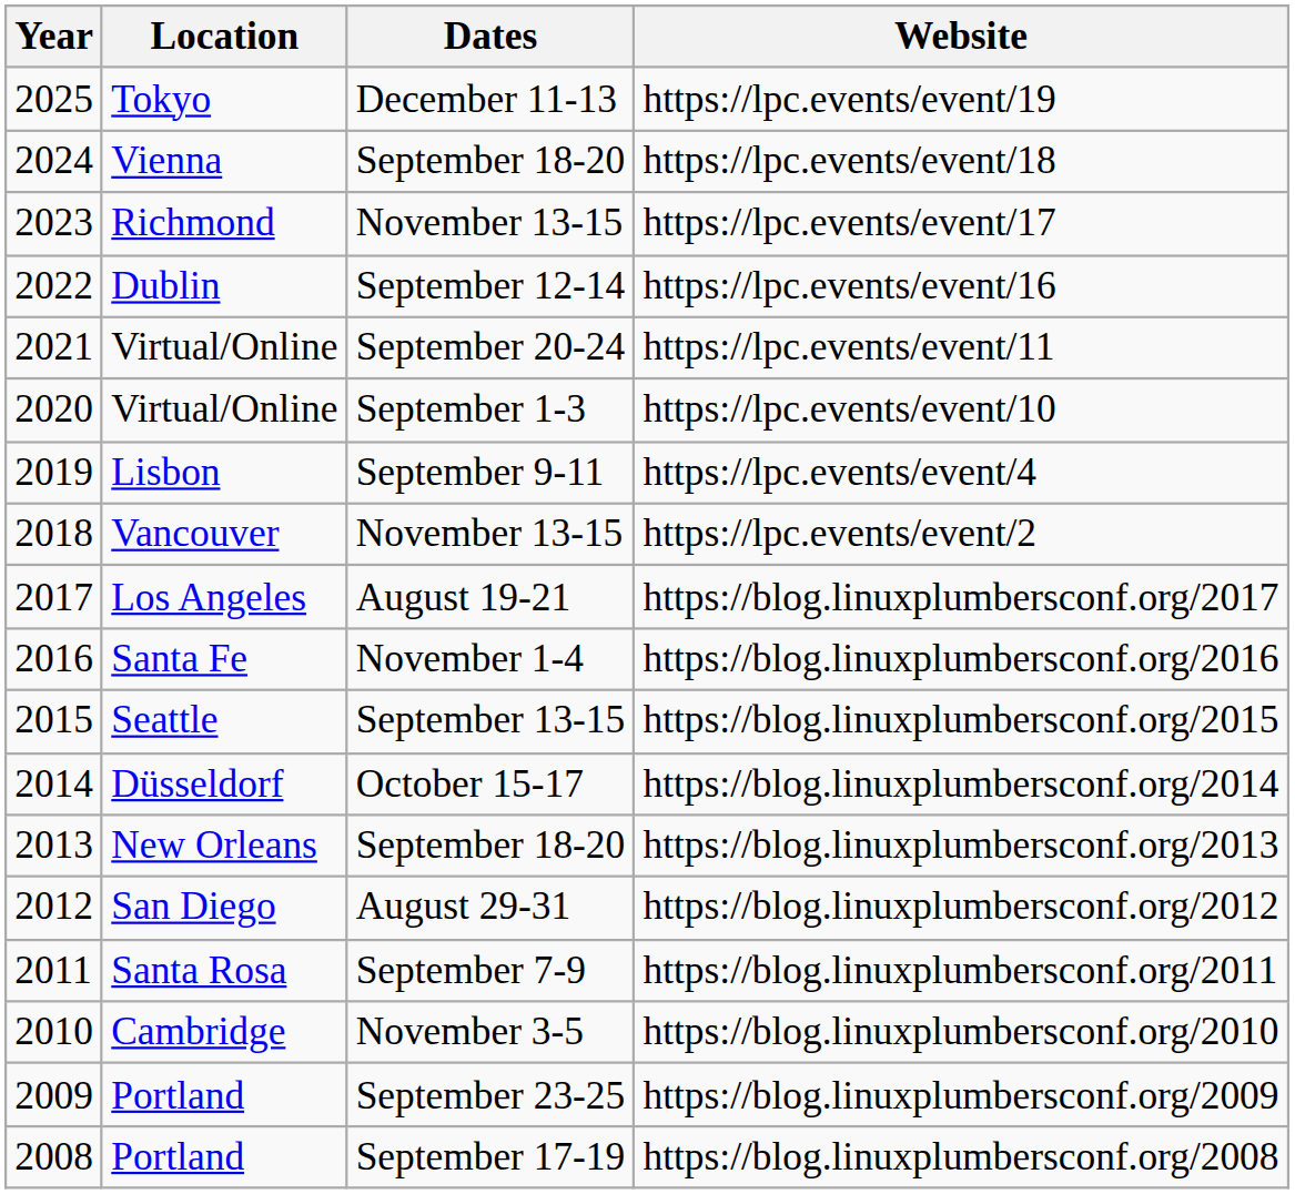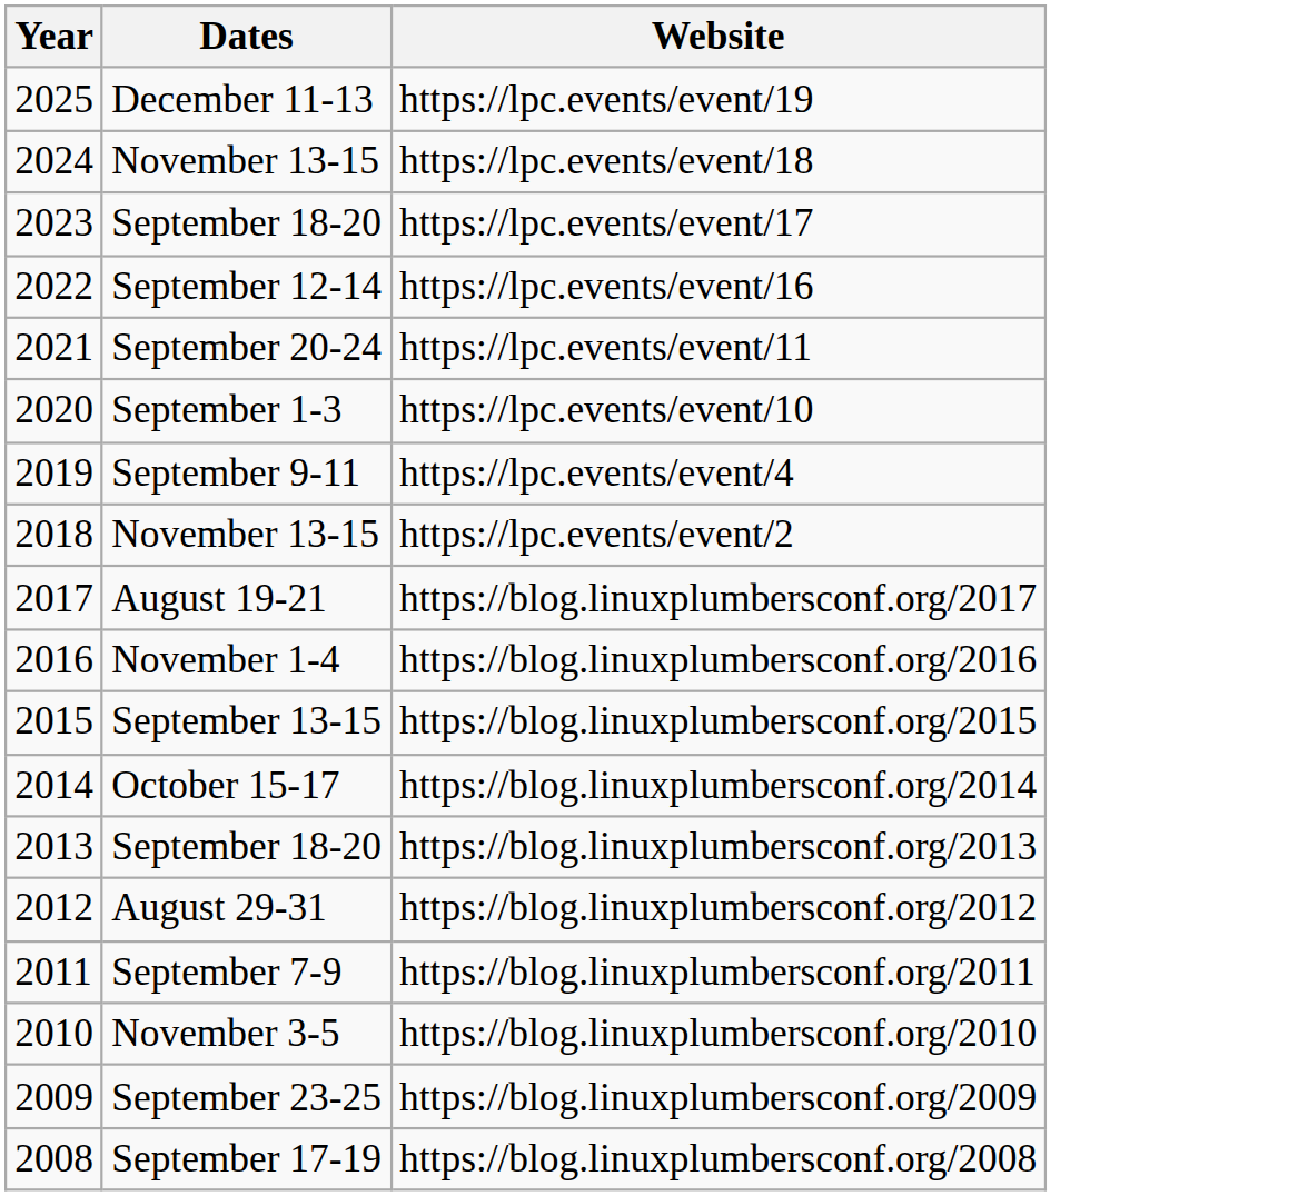- column: Location | Tokyo | Vienna | Richmond | Dublin | Virtual/Online | Virtual/Online | Lisbon | Vancouver | Los Angeles | Santa Fe | Seattle | Düsseldorf | New Orleans | San Diego | Santa Rosa | Cambridge | Portland | Portland
https://lpc.events/event/18 | Dates: September 18-20 -> November 13-15
https://lpc.events/event/17 | Dates: November 13-15 -> September 18-20
